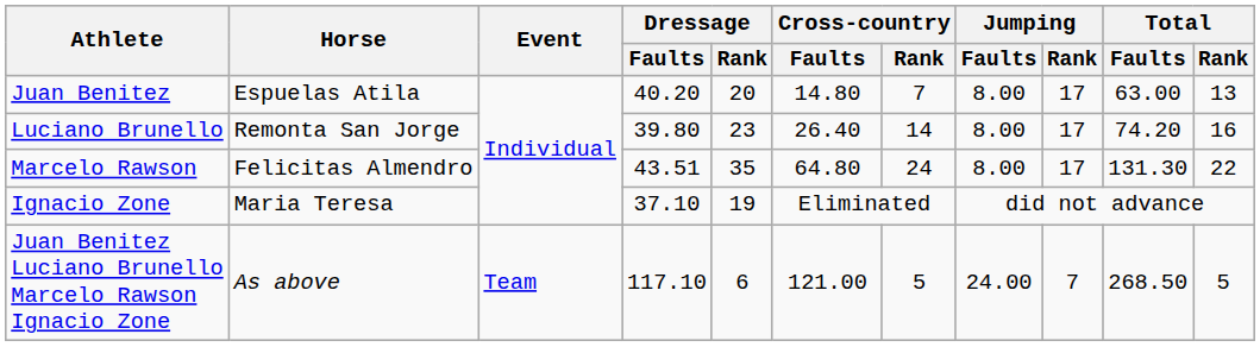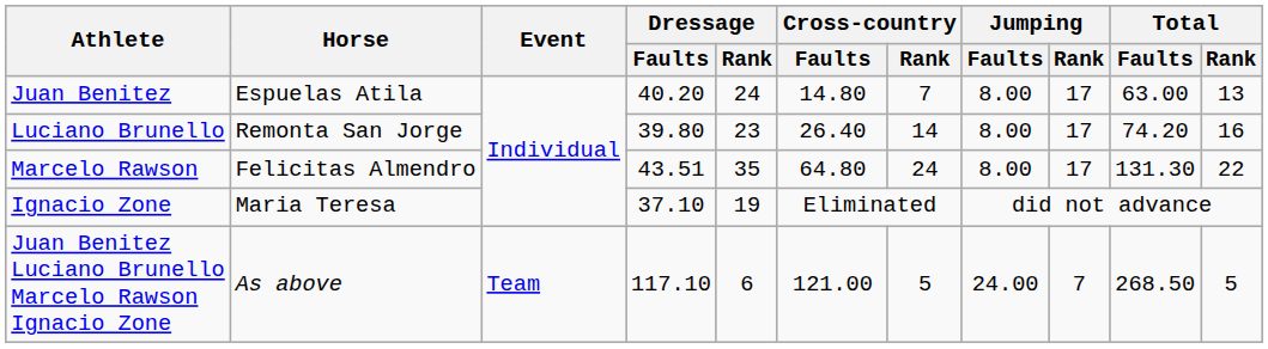Juan Benitez | Dressage / Rank: 20 -> 24
